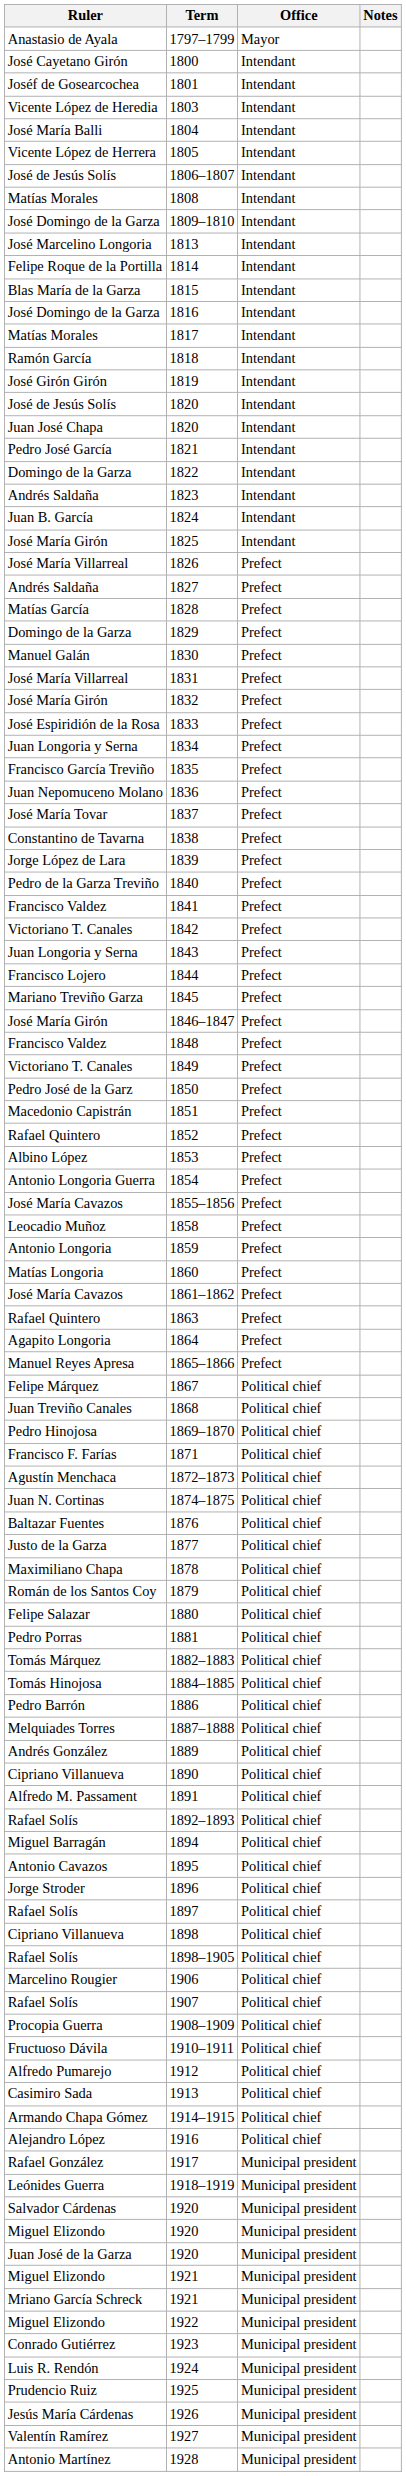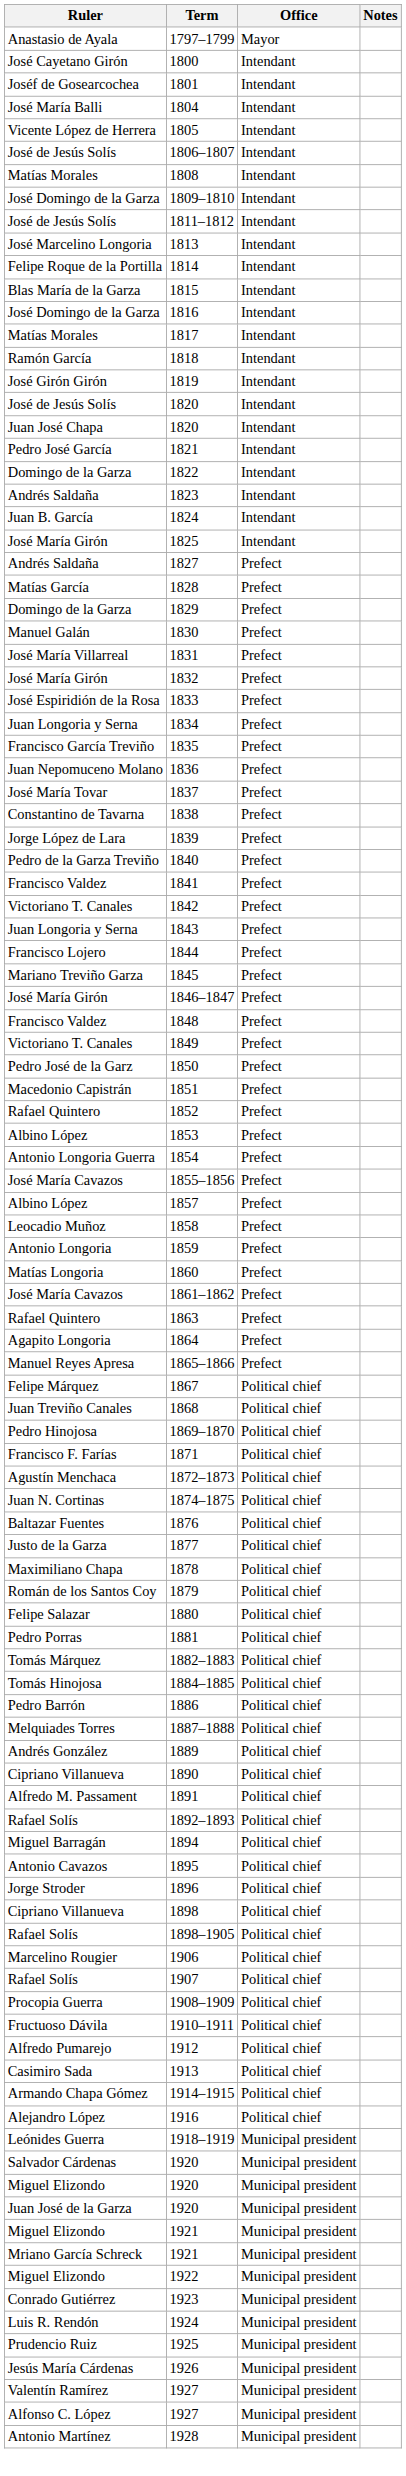- row: Vicente López de Heredia | 1803 | Intendant
+ row: José de Jesús Solís | 1811–1812 | Intendant
- row: José María Villarreal | 1826 | Prefect
+ row: Albino López | 1857 | Prefect
- row: Rafael Solís | 1897 | Political chief
- row: Rafael González | 1917 | Municipal president
+ row: Alfonso C. López | 1927 | Municipal president
